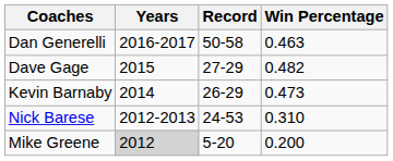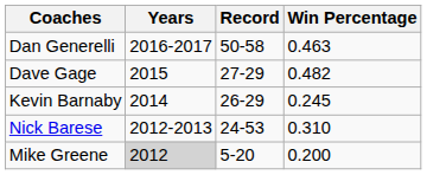Kevin Barnaby | Win Percentage: 0.473 -> 0.245
